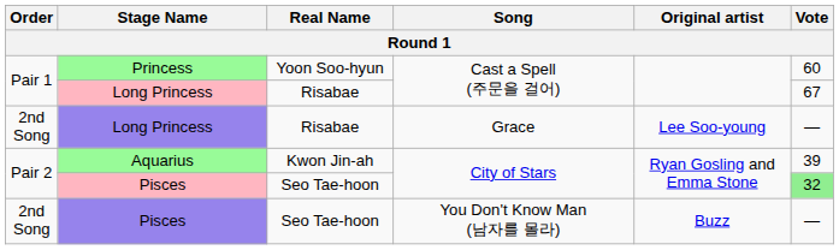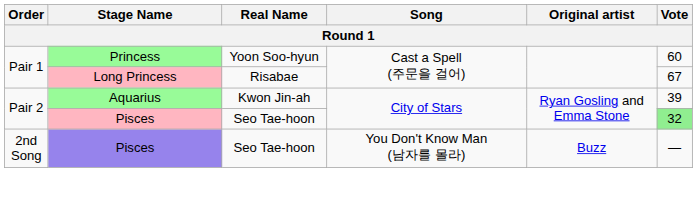- row: 2nd Song | Long Princess | Risabae | Grace | Lee Soo-young | —
